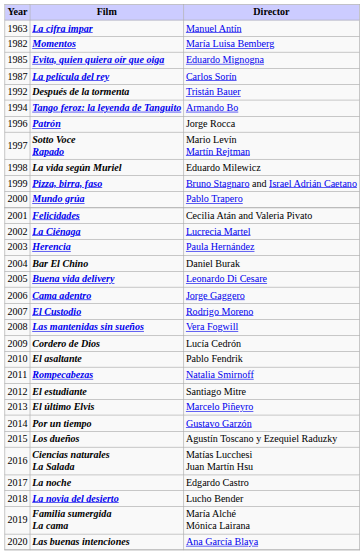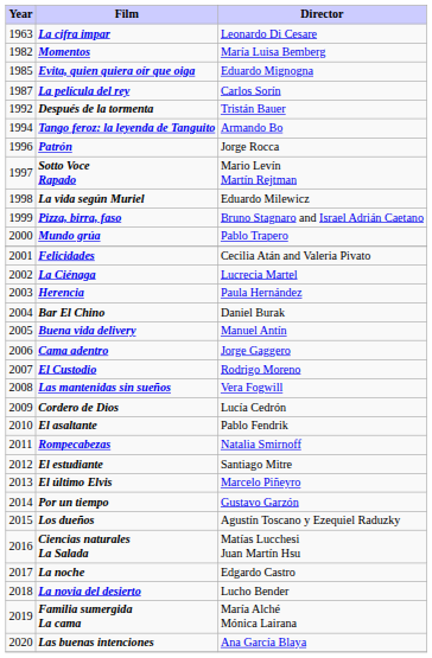La cifra impar | Director: Manuel Antín -> Leonardo Di Cesare
Buena vida delivery | Director: Leonardo Di Cesare -> Manuel Antín
